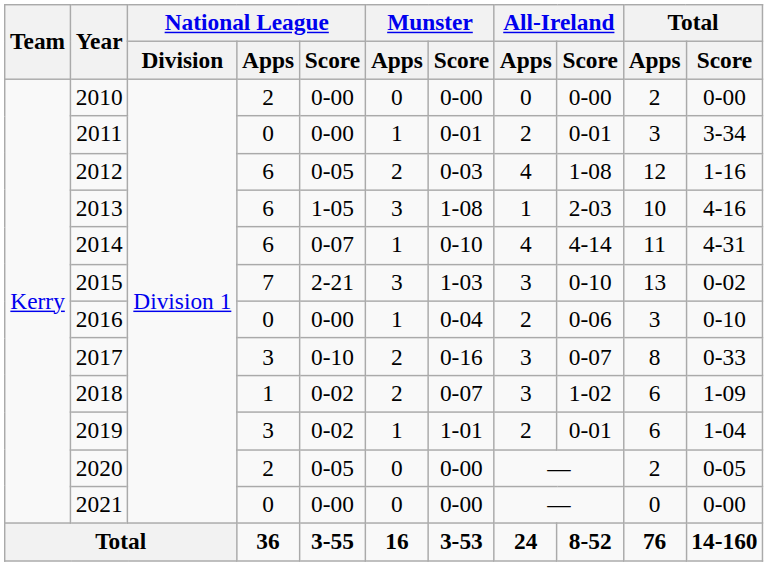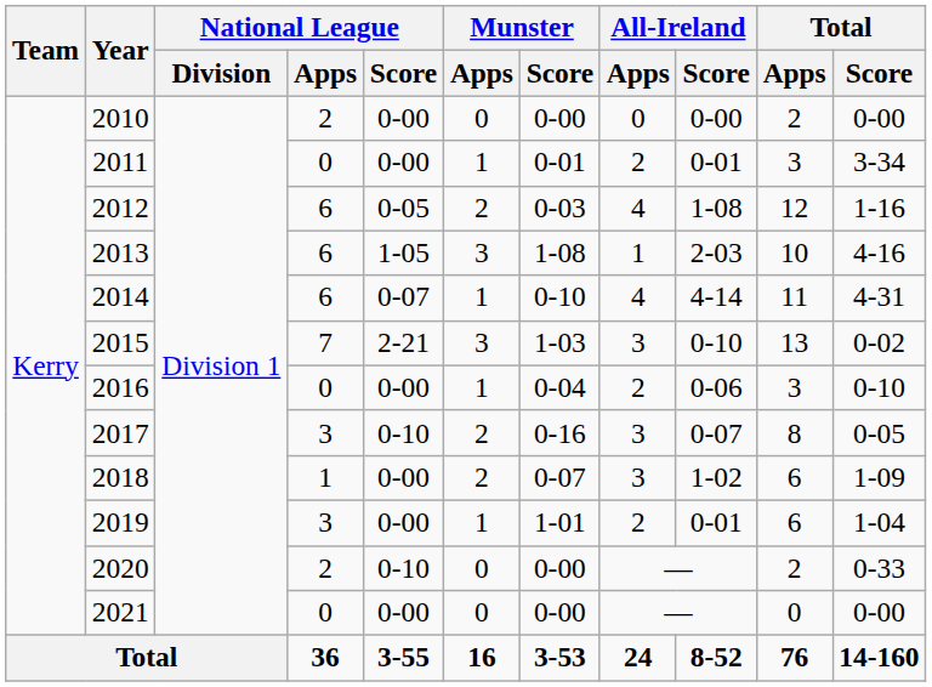2017 | Total / Score: 0-33 -> 0-05
2018 | National League / Score: 0-02 -> 0-00
2019 | National League / Score: 0-02 -> 0-00
2020 | National League / Score: 0-05 -> 0-10
2020 | Total / Score: 0-05 -> 0-33
